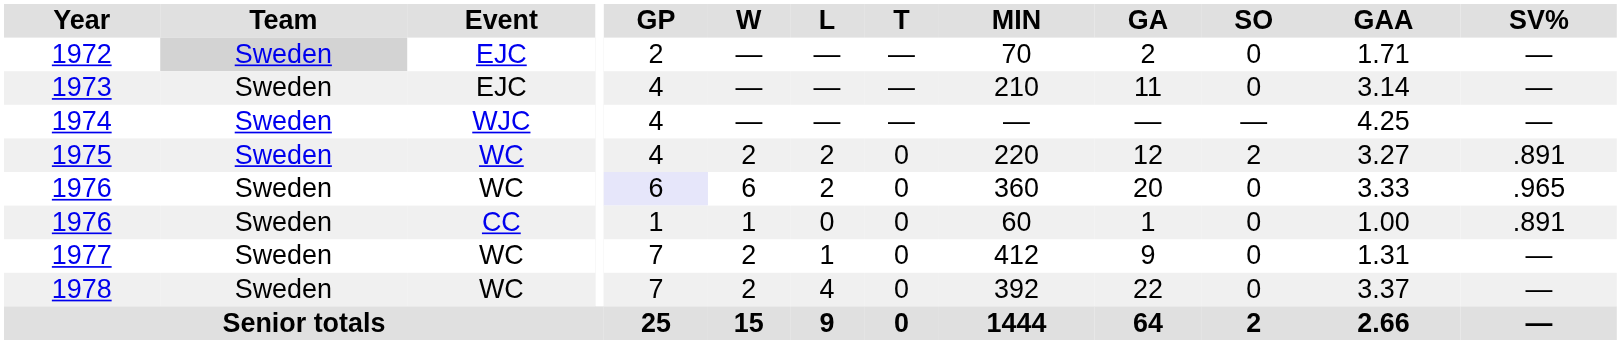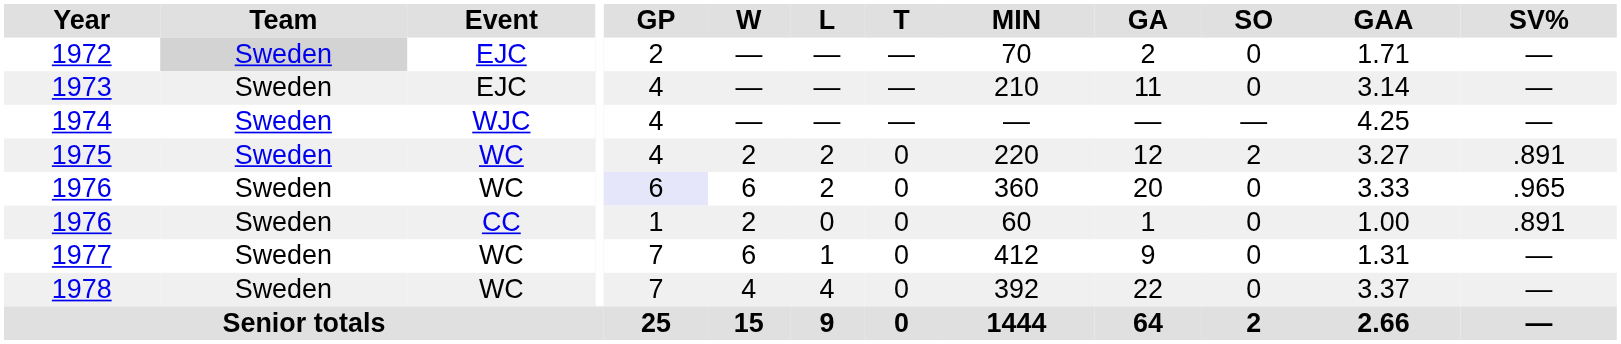1976 / CC | W: 1 -> 2
1977 | W: 2 -> 6
1978 | W: 2 -> 4
